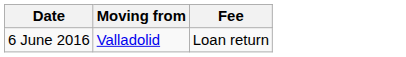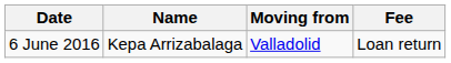+ column: Name | Kepa Arrizabalaga
